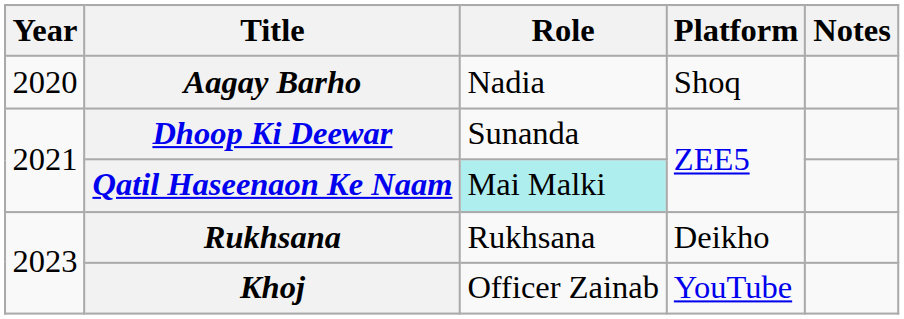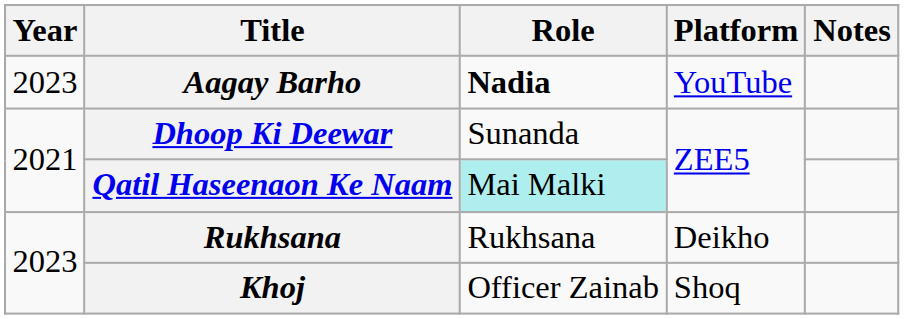Aagay Barho | Year: 2020 -> 2023
Aagay Barho | Role: normal -> bold
Aagay Barho | Platform: Shoq -> YouTube
Khoj | Platform: YouTube -> Shoq
